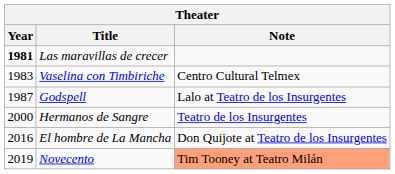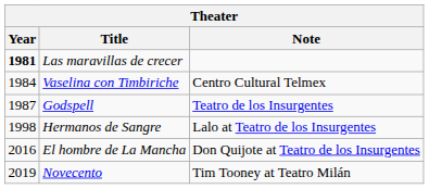Vaselina con Timbiriche | Year: 1983 -> 1984
Godspell | Note: Lalo at Teatro de los Insurgentes -> Teatro de los Insurgentes
Hermanos de Sangre | Year: 2000 -> 1998
Hermanos de Sangre | Note: Teatro de los Insurgentes -> Lalo at Teatro de los Insurgentes
Novecento | Note: lightsalmon background -> no background
